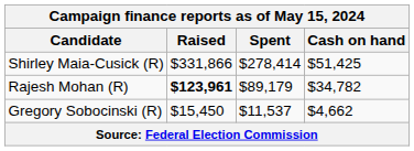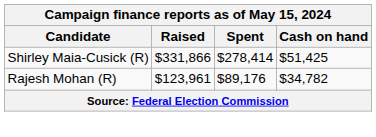Rajesh Mohan (R) | Raised: bold -> normal
Rajesh Mohan (R) | Spent: $89,179 -> $89,176
- row: Gregory Sobocinski (R) | $15,450 | $11,537 | $4,662
